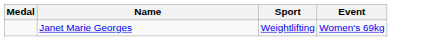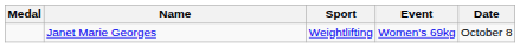+ column: Date | October 8
